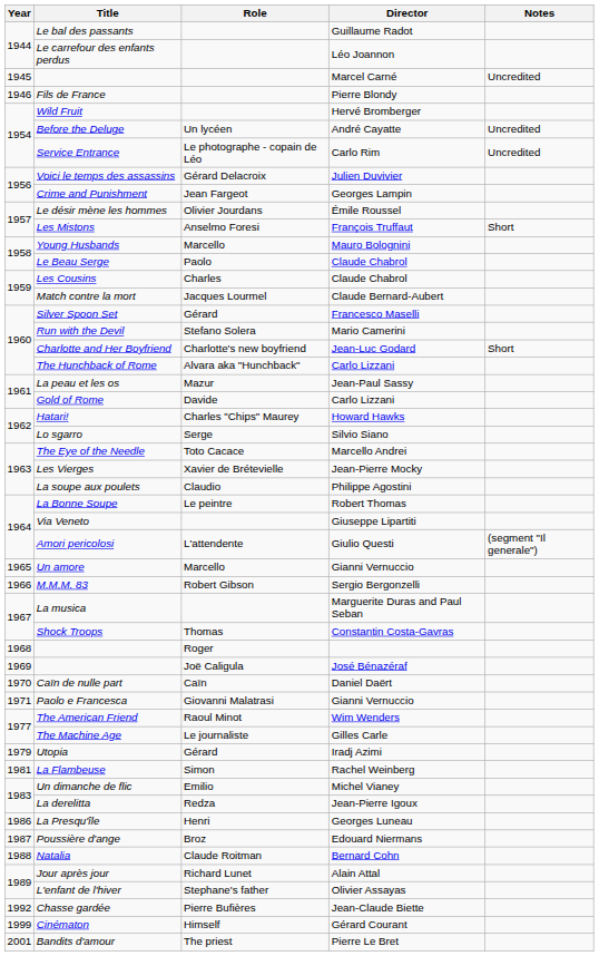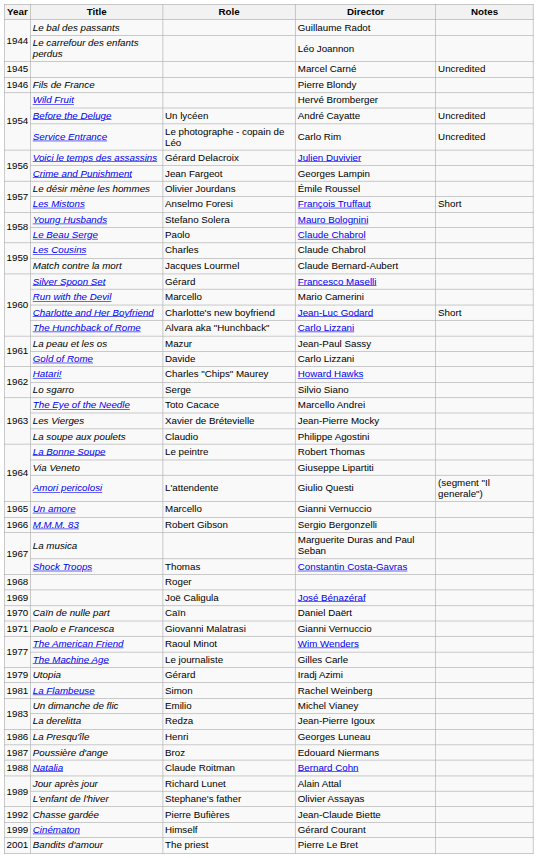Young Husbands | Role: Marcello -> Stefano Solera
Run with the Devil | Role: Stefano Solera -> Marcello
